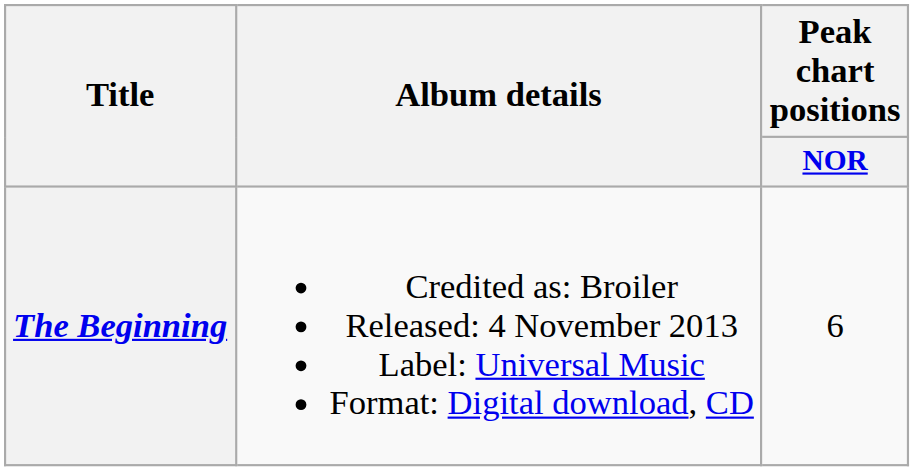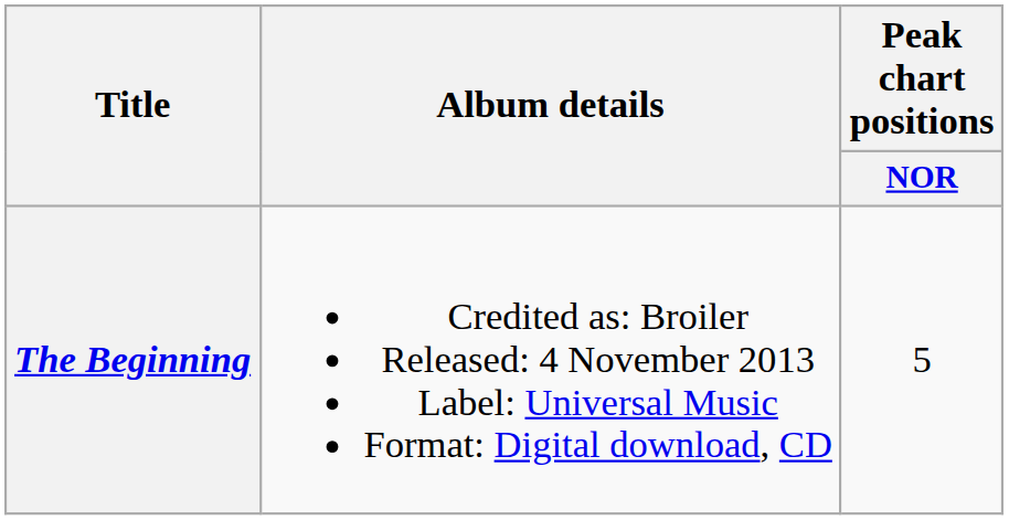The Beginning | Peak chart positions / NOR: 6 -> 5
